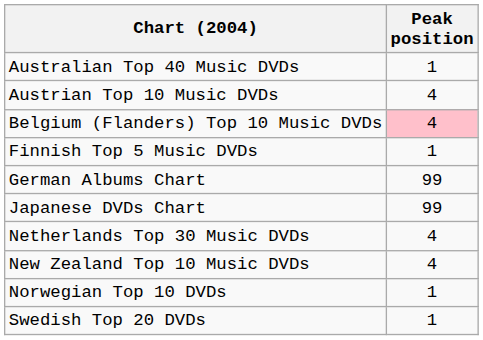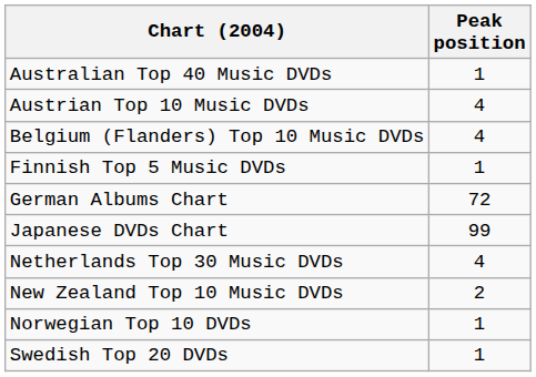Belgium (Flanders) Top 10 Music DVDs | Peak position: pink background -> no background
German Albums Chart | Peak position: 99 -> 72
New Zealand Top 10 Music DVDs | Peak position: 4 -> 2
